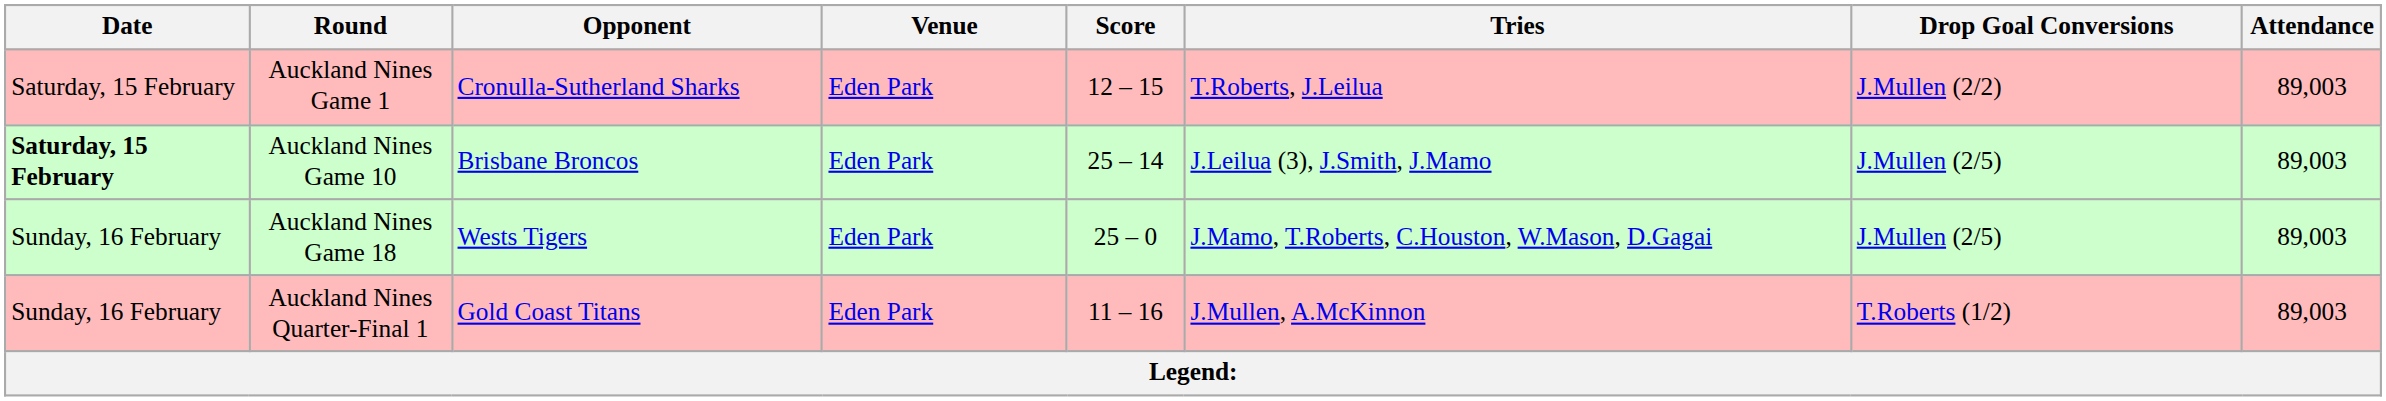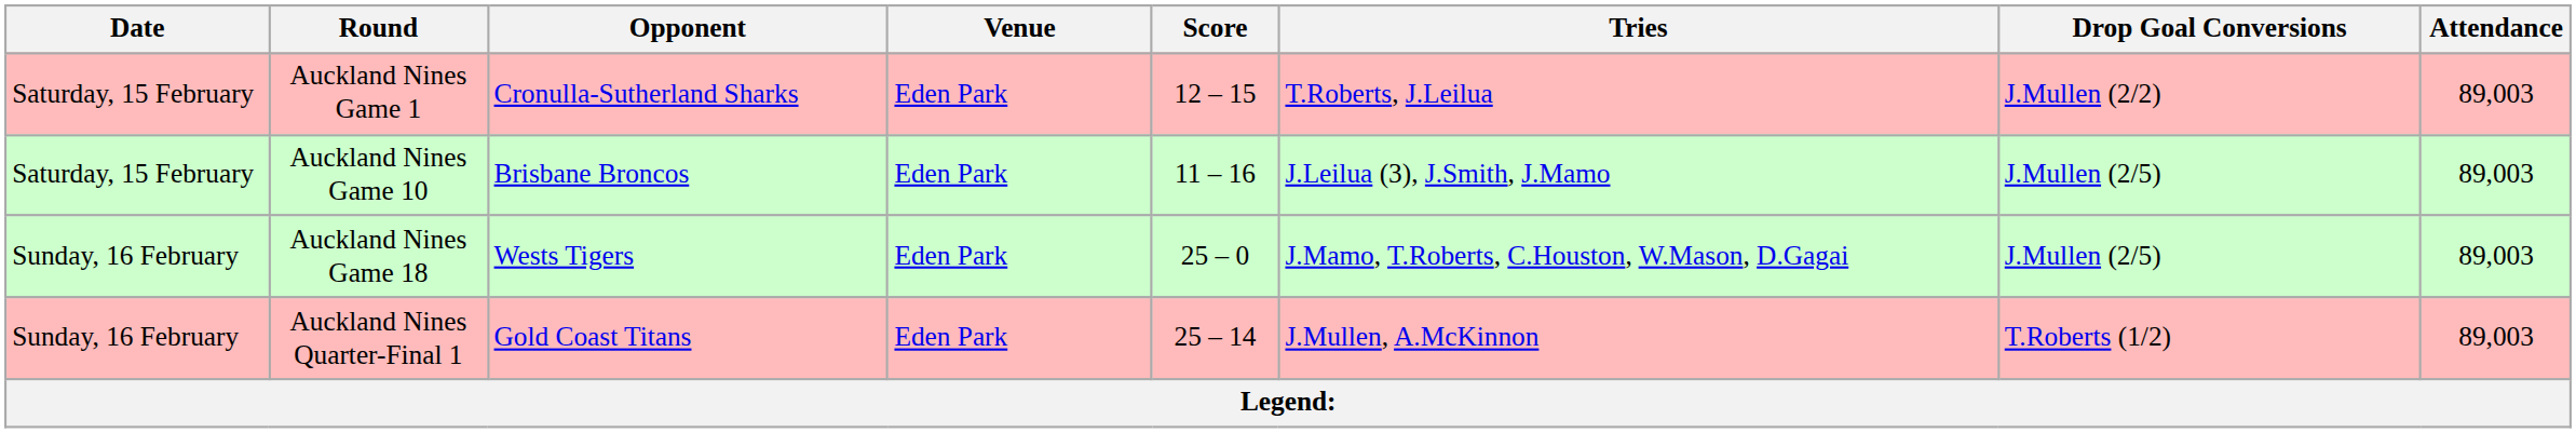Auckland Nines Game 10 | Date: bold -> normal
Auckland Nines Game 10 | Score: 25 – 14 -> 11 – 16
Auckland Nines Quarter-Final 1 | Score: 11 – 16 -> 25 – 14
